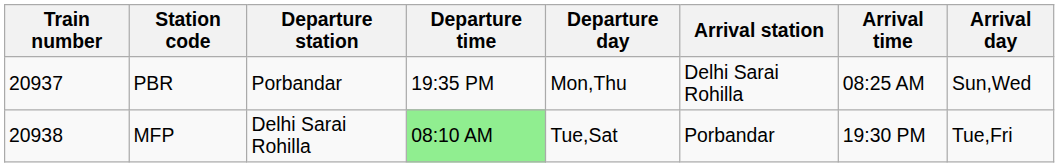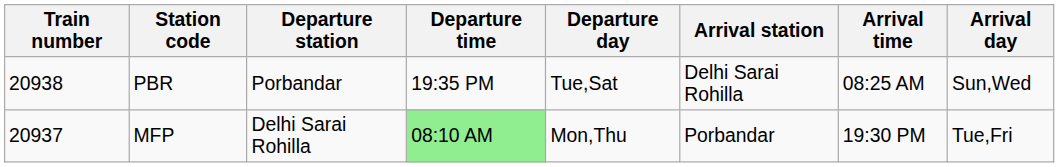PBR | Train number: 20937 -> 20938
PBR | Departure day: Mon,Thu -> Tue,Sat
MFP | Train number: 20938 -> 20937
MFP | Departure day: Tue,Sat -> Mon,Thu
